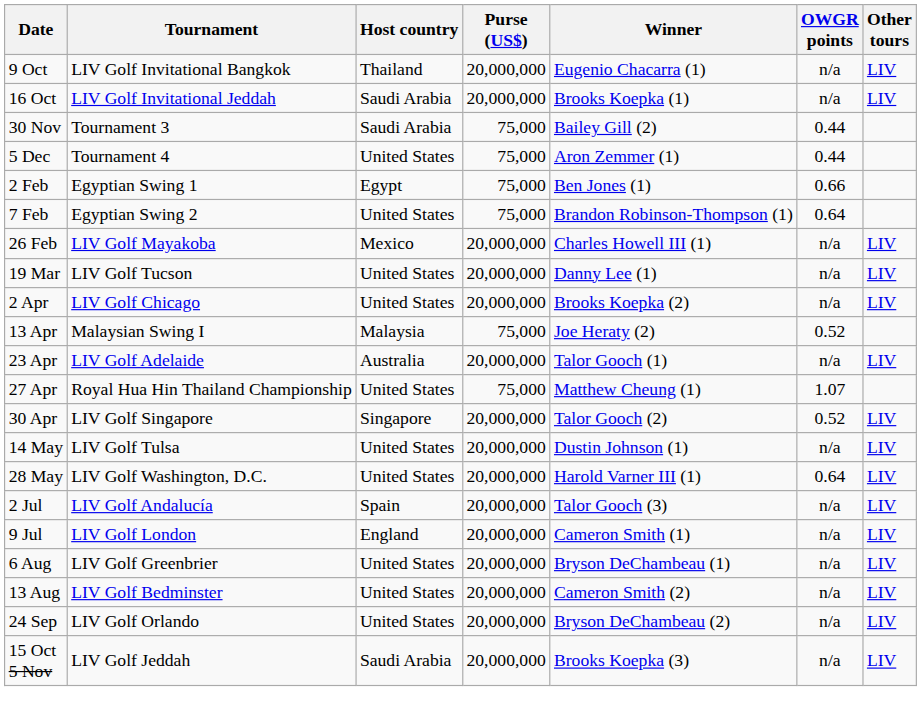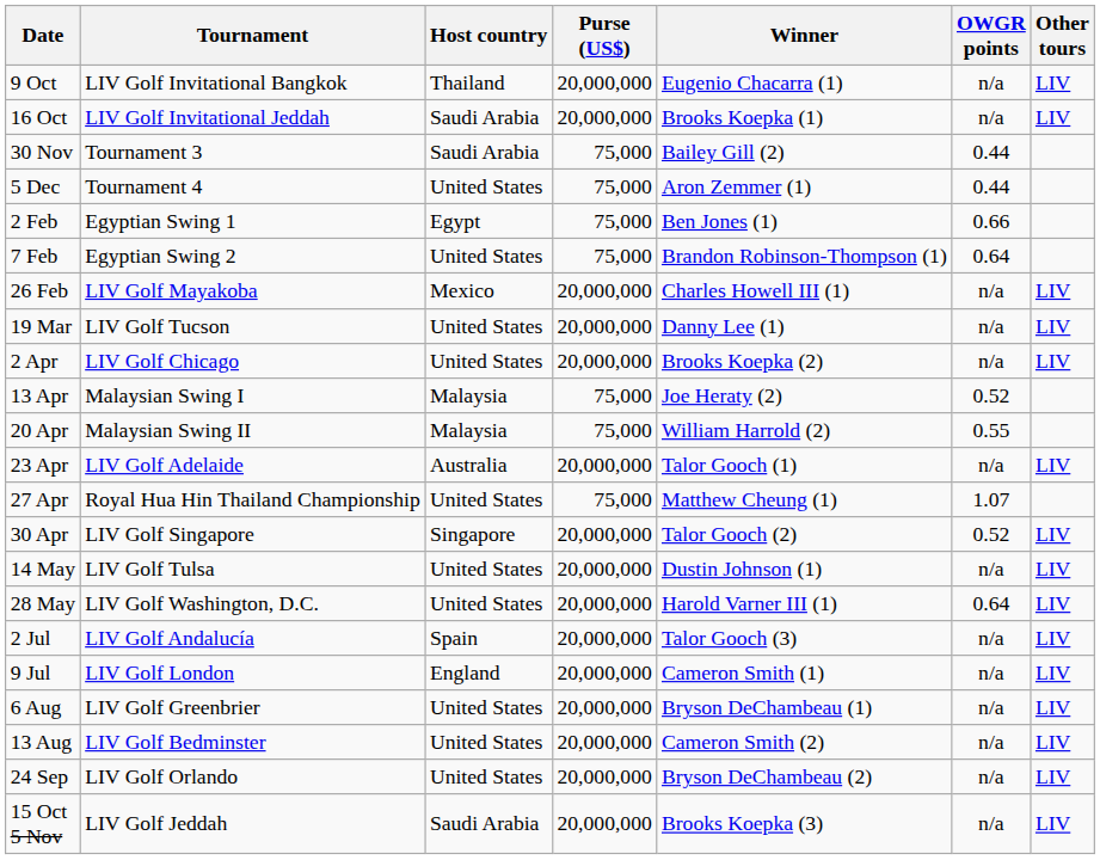+ row: 20 Apr | Malaysian Swing II | Malaysia | 75,000 | William Harrold (2) | 0.55
